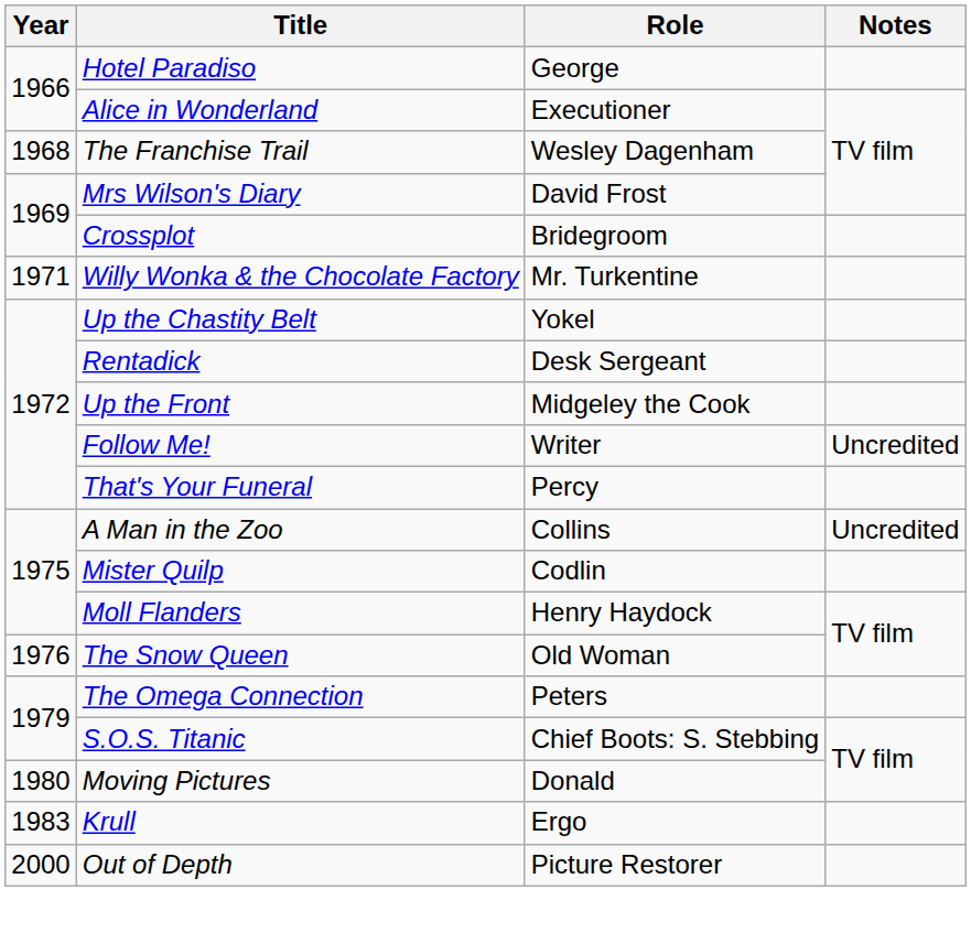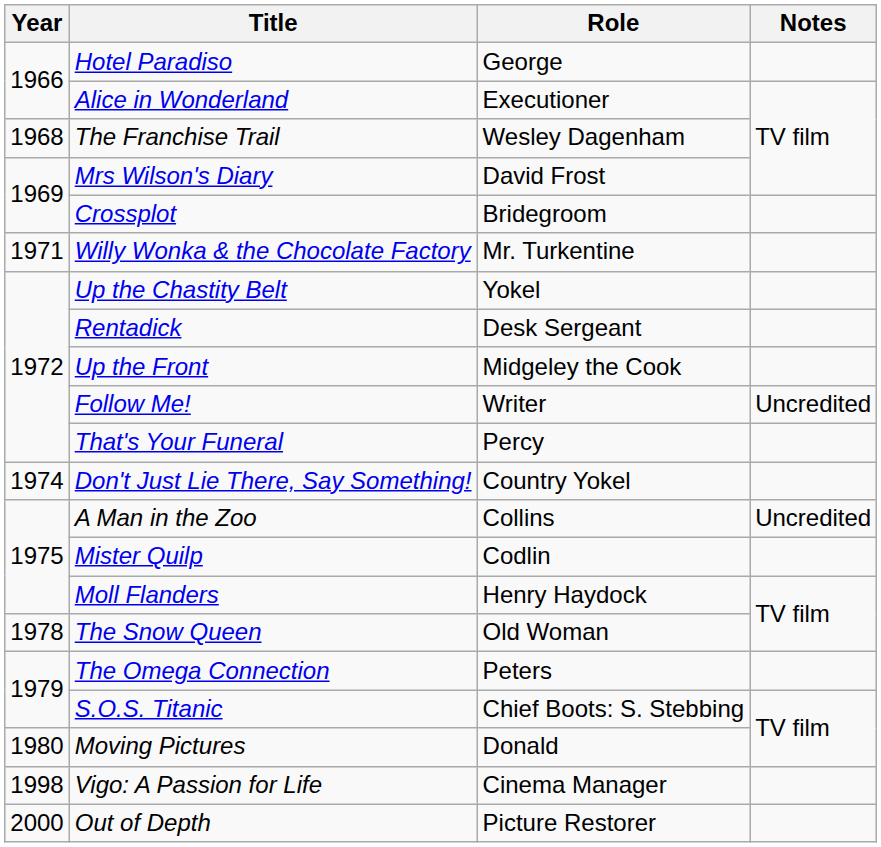+ row: 1974 | Don't Just Lie There, Say Something! | Country Yokel
The Snow Queen | Year: 1976 -> 1978
- row: 1983 | Krull | Ergo
+ row: 1998 | Vigo: A Passion for Life | Cinema Manager
